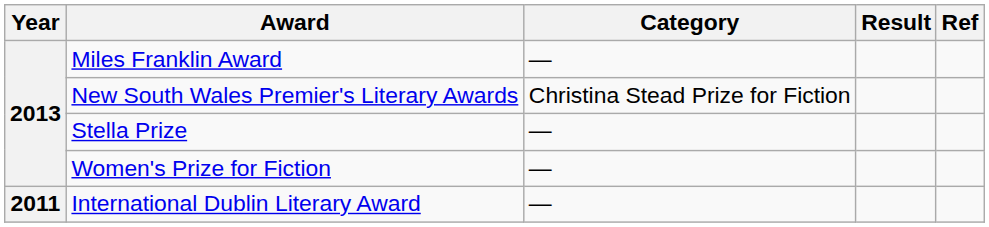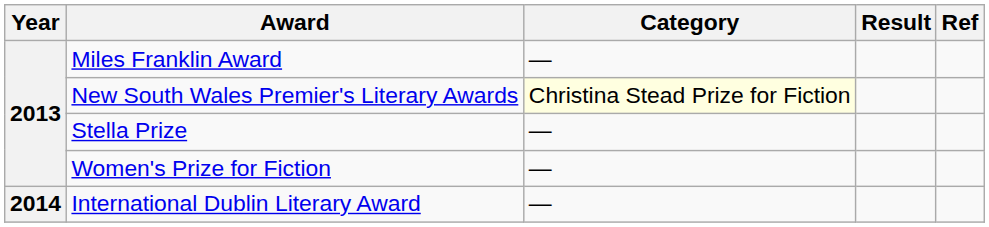New South Wales Premier's Literary Awards | Category: no background -> lightyellow background
International Dublin Literary Award | Year: 2011 -> 2014
